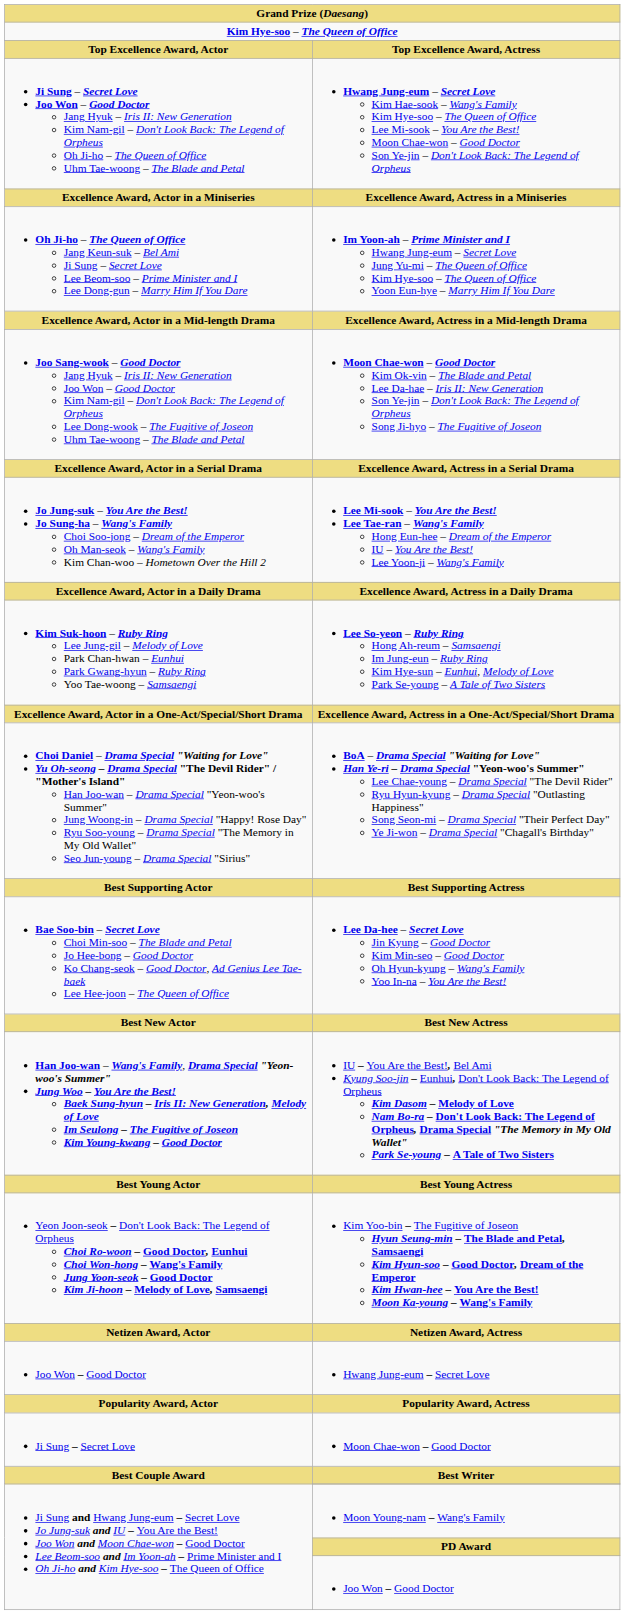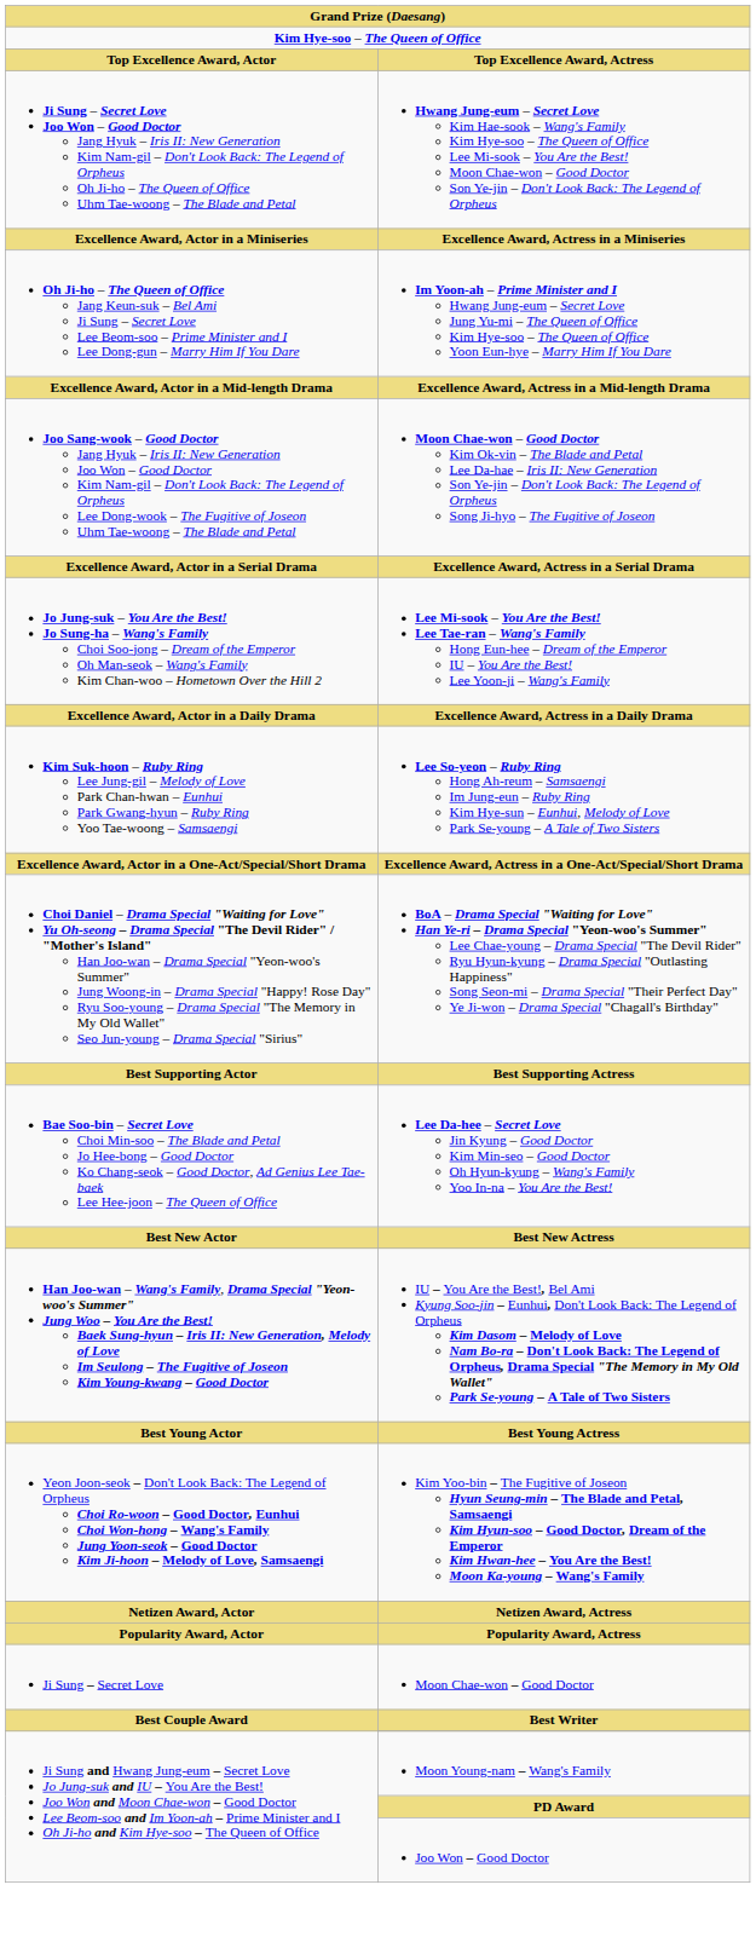- row: Joo Won – Good Doctor | Hwang Jung-eum – Secret Love
